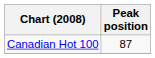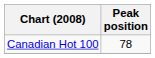Canadian Hot 100 | Peak position: 87 -> 78
